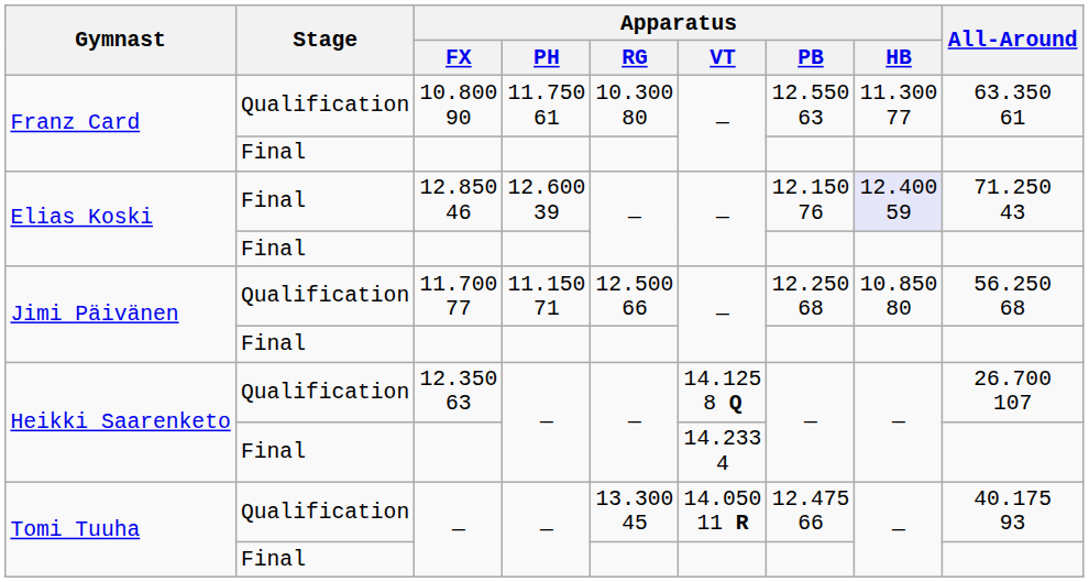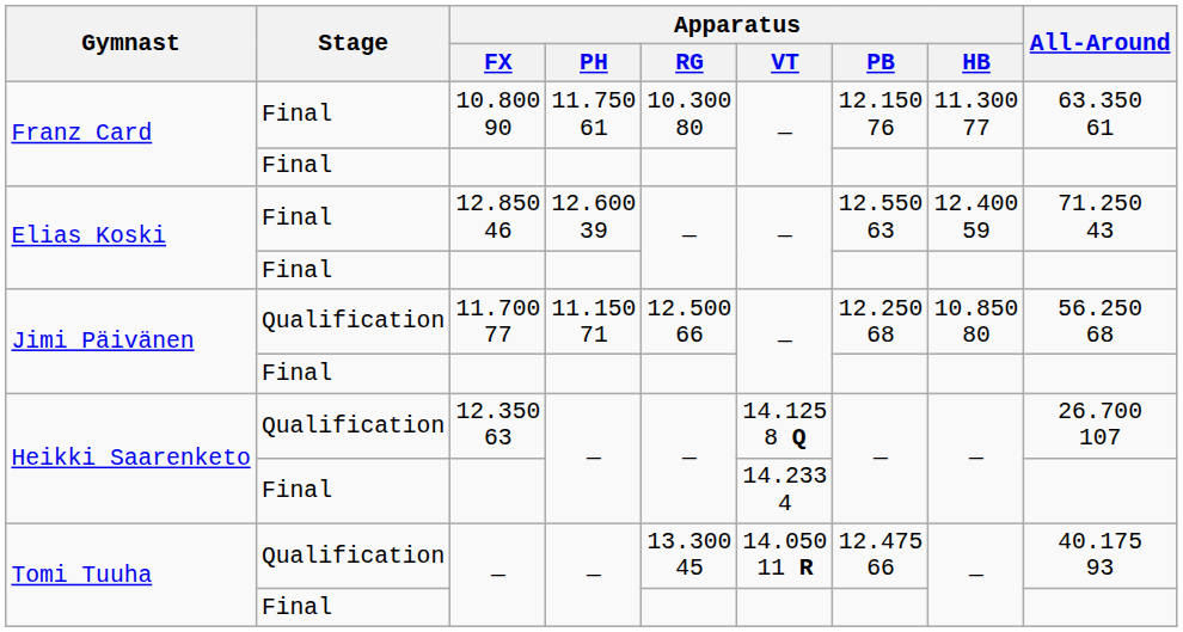10.800 90 | Stage: Qualification -> Final
10.800 90 | Apparatus / PB: 12.550 63 -> 12.150 76
12.850 46 | Apparatus / PB: 12.150 76 -> 12.550 63
12.850 46 | Apparatus / HB: lavender background -> no background
